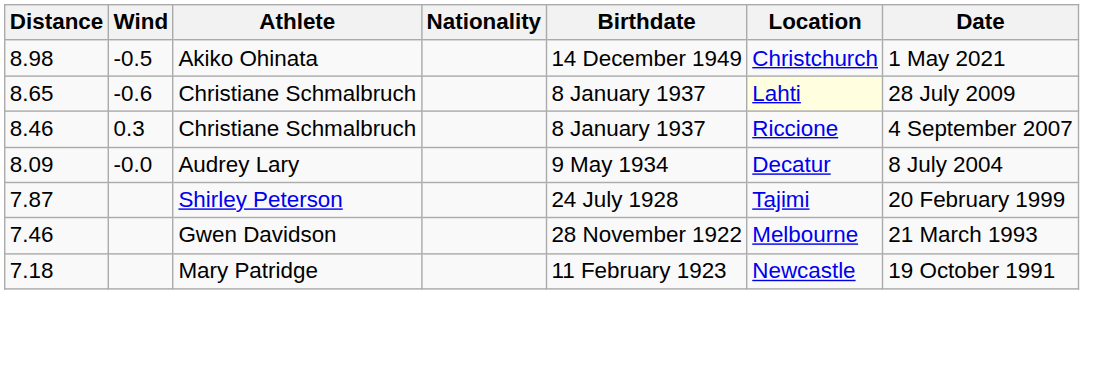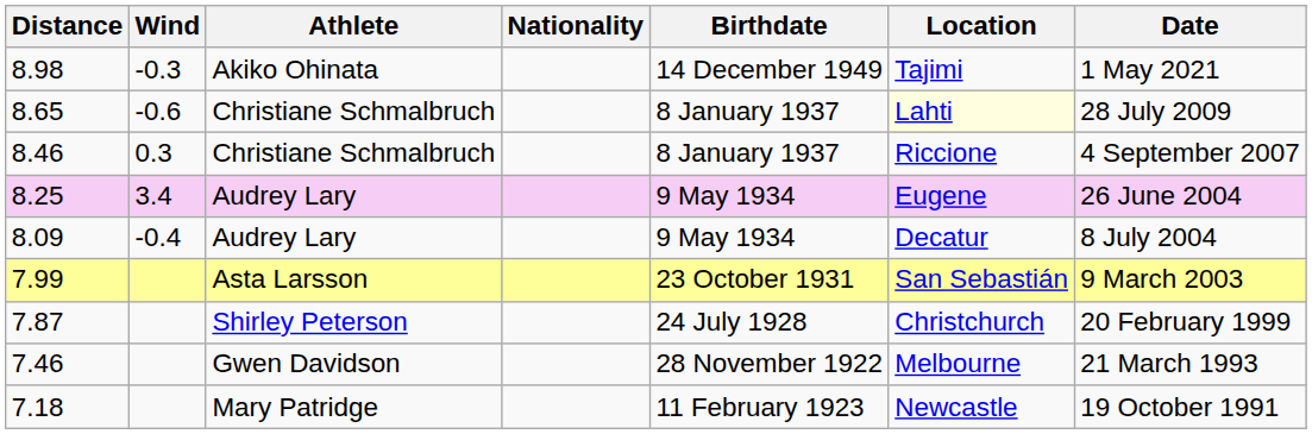8.98 | Wind: -0.5 -> -0.3
8.98 | Location: Christchurch -> Tajimi
+ row: 8.25 | 3.4 | Audrey Lary | 9 May 1934 | Eugene | 26 June 2004
8.09 | Wind: -0.0 -> -0.4
+ row: 7.99 | Asta Larsson | 23 October 1931 | San Sebastián | 9 March 2003
7.87 | Location: Tajimi -> Christchurch
